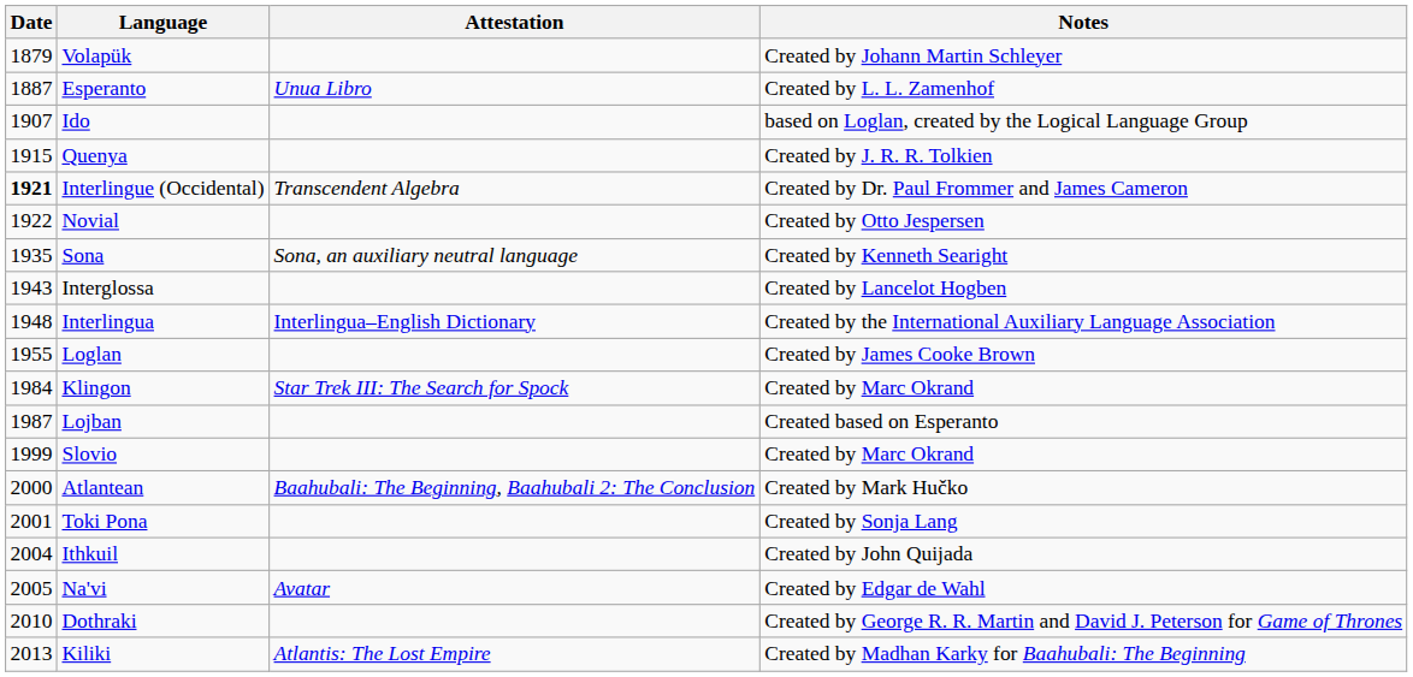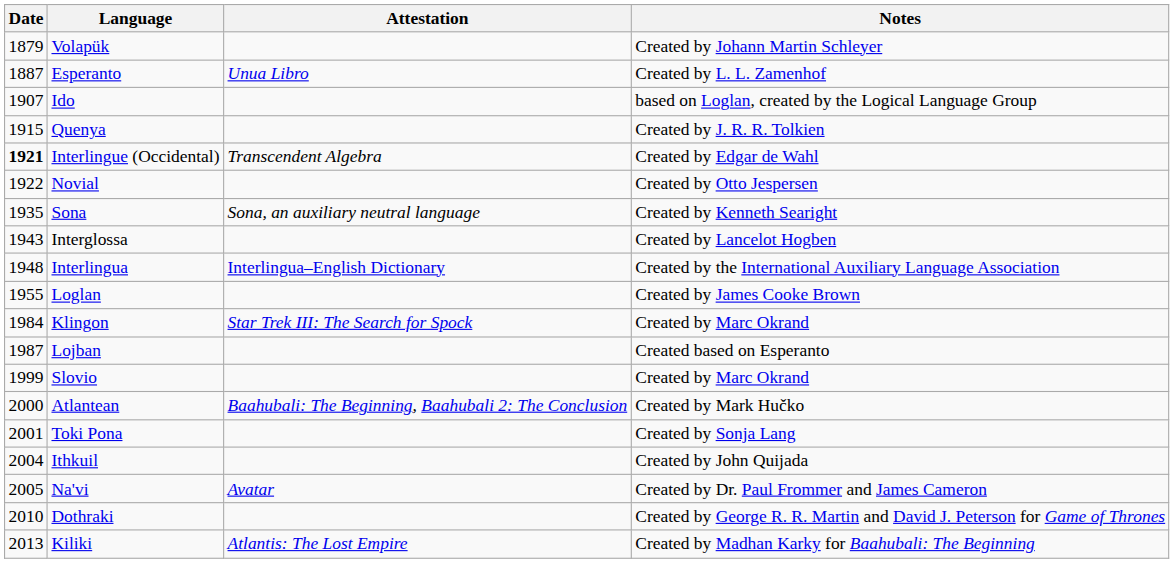Interlingue (Occidental) | Notes: Created by Dr. Paul Frommer and James Cameron -> Created by Edgar de Wahl
Na'vi | Notes: Created by Edgar de Wahl -> Created by Dr. Paul Frommer and James Cameron
